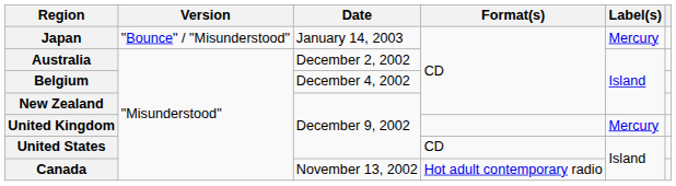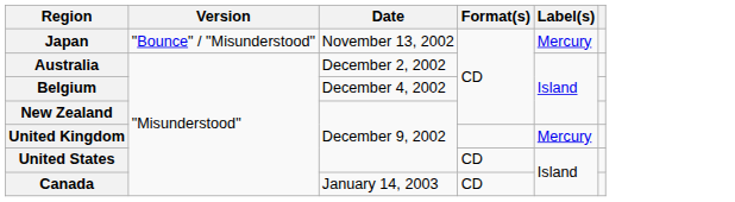Japan | Date: January 14, 2003 -> November 13, 2002
Canada | Date: November 13, 2002 -> January 14, 2003
Canada | Format(s): Hot adult contemporary radio -> CD
